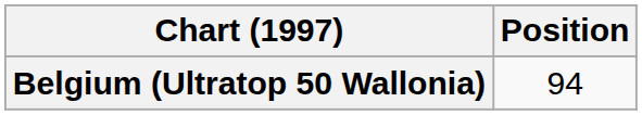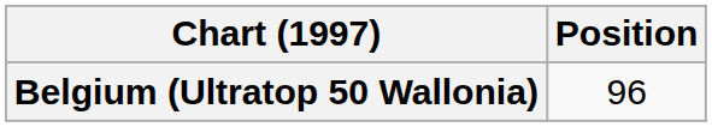Belgium (Ultratop 50 Wallonia) | Position: 94 -> 96
